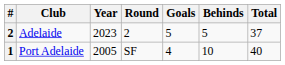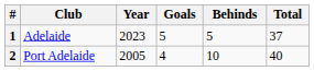- column: Round | 2 | SF
Adelaide | #: 2 -> 1
Port Adelaide | #: 1 -> 2
